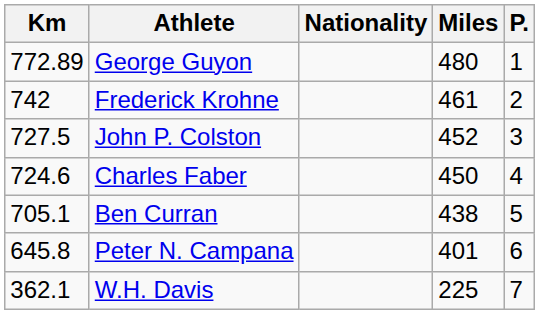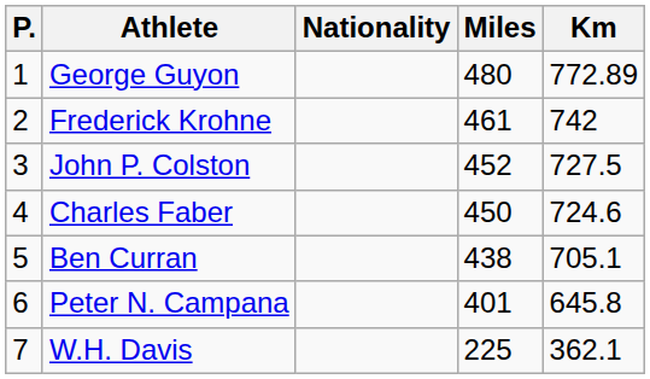columns swapped: P. <-> Km
